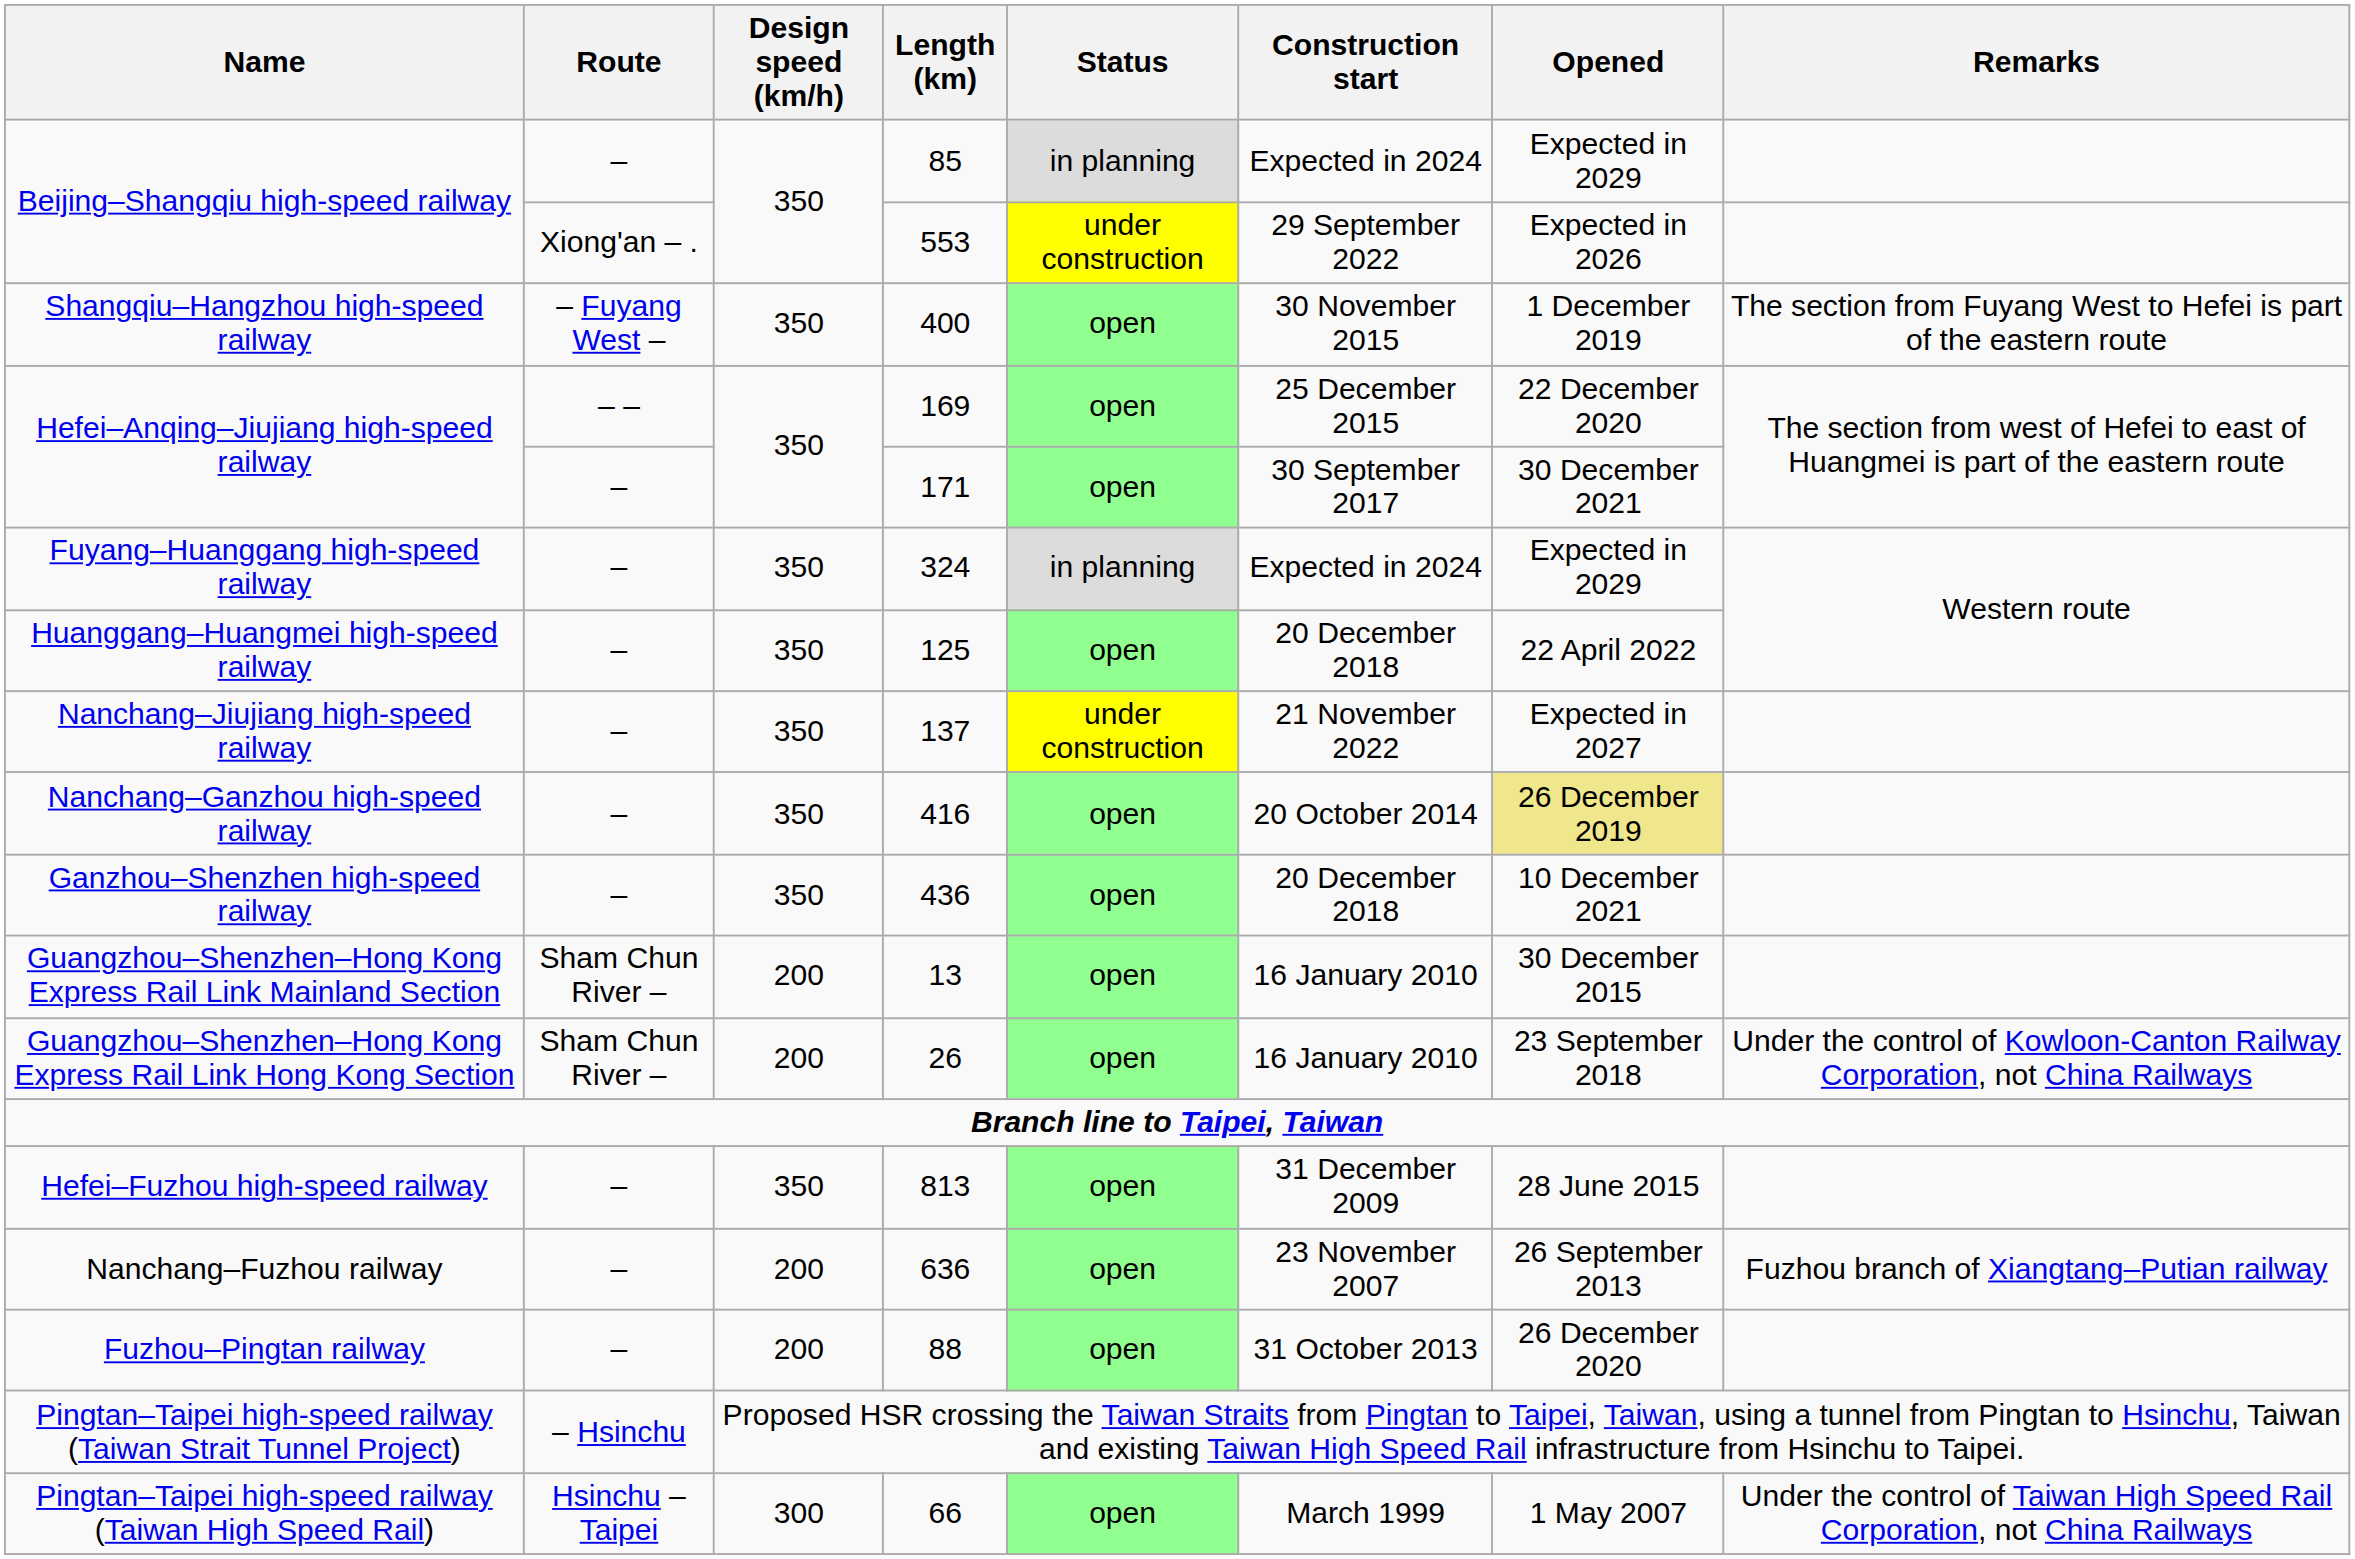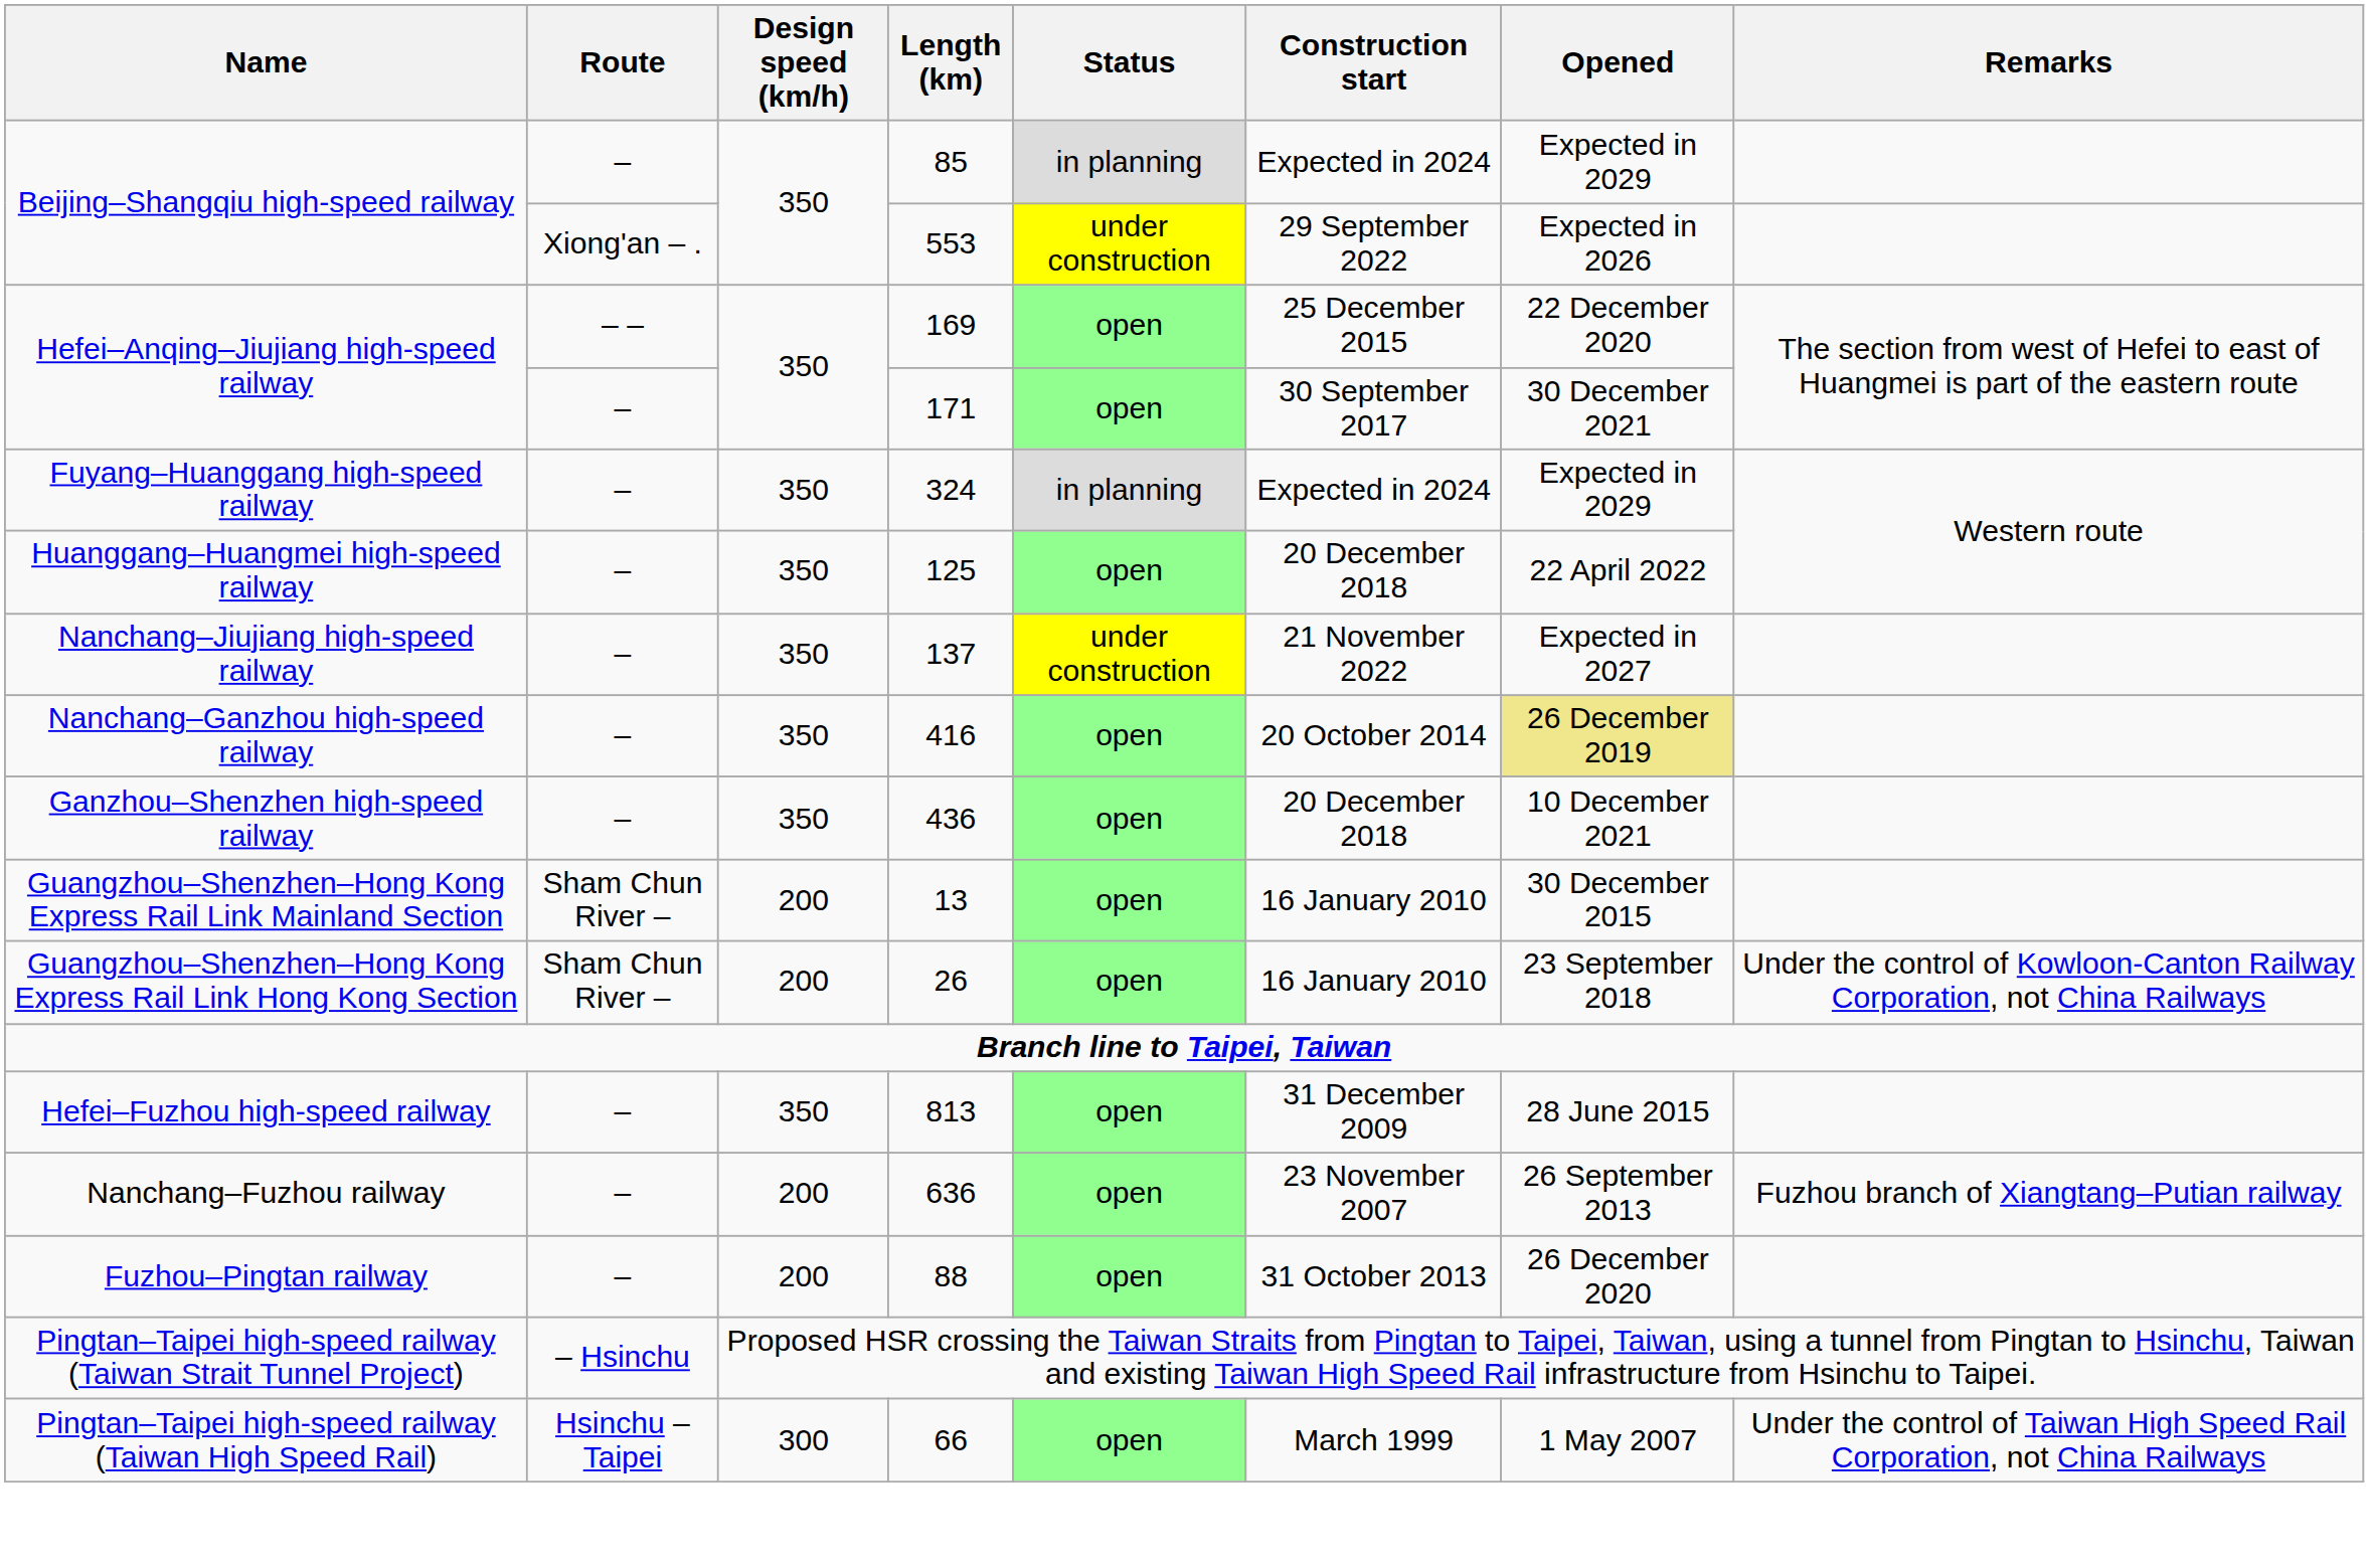- row: Shangqiu–Hangzhou high-speed railway | – Fuyang West – | 350 | 400 | open | 30 November 2015 | 1 December 2019 | The section from Fuyang West to Hefei is part of the eastern route
